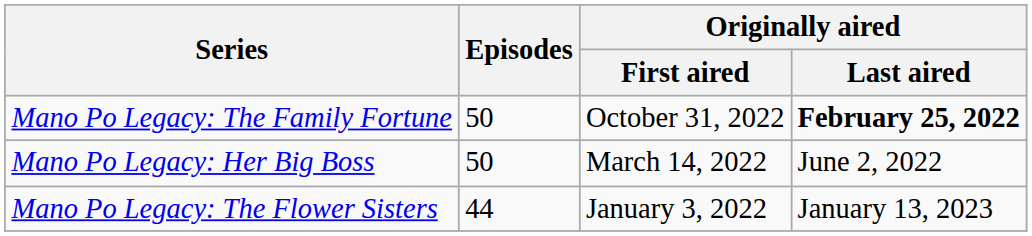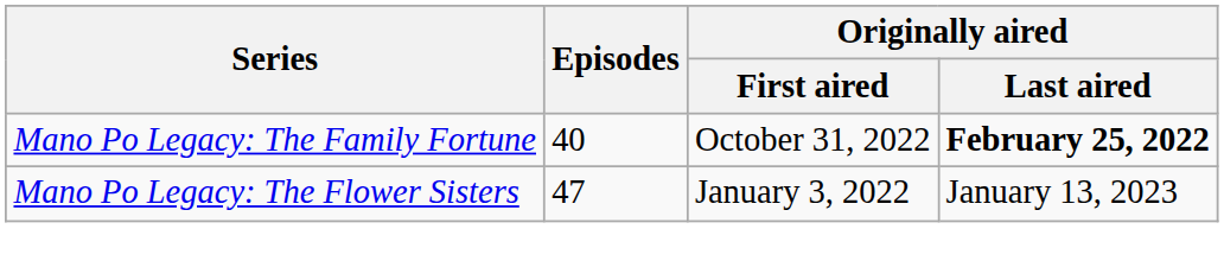Mano Po Legacy: The Family Fortune | Episodes: 50 -> 40
- row: Mano Po Legacy: Her Big Boss | 50 | March 14, 2022 | June 2, 2022
Mano Po Legacy: The Flower Sisters | Episodes: 44 -> 47
